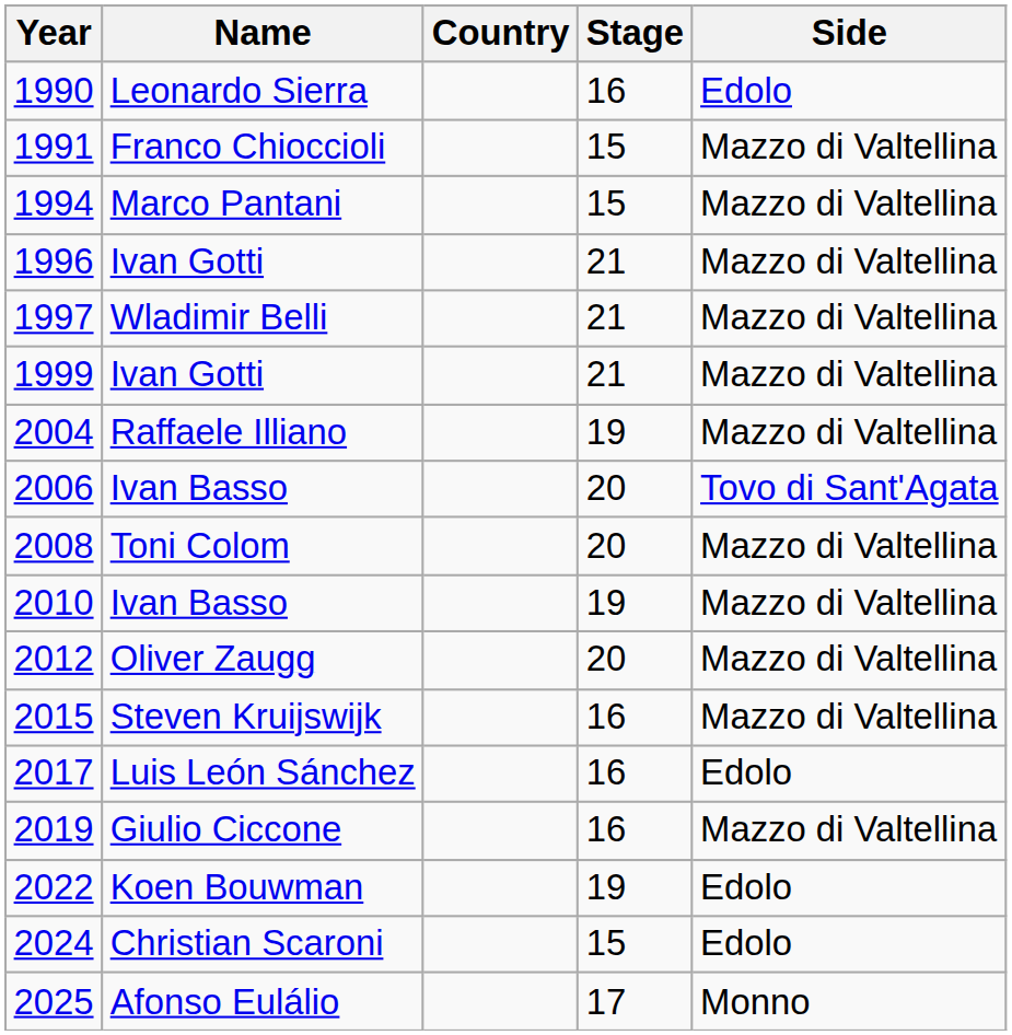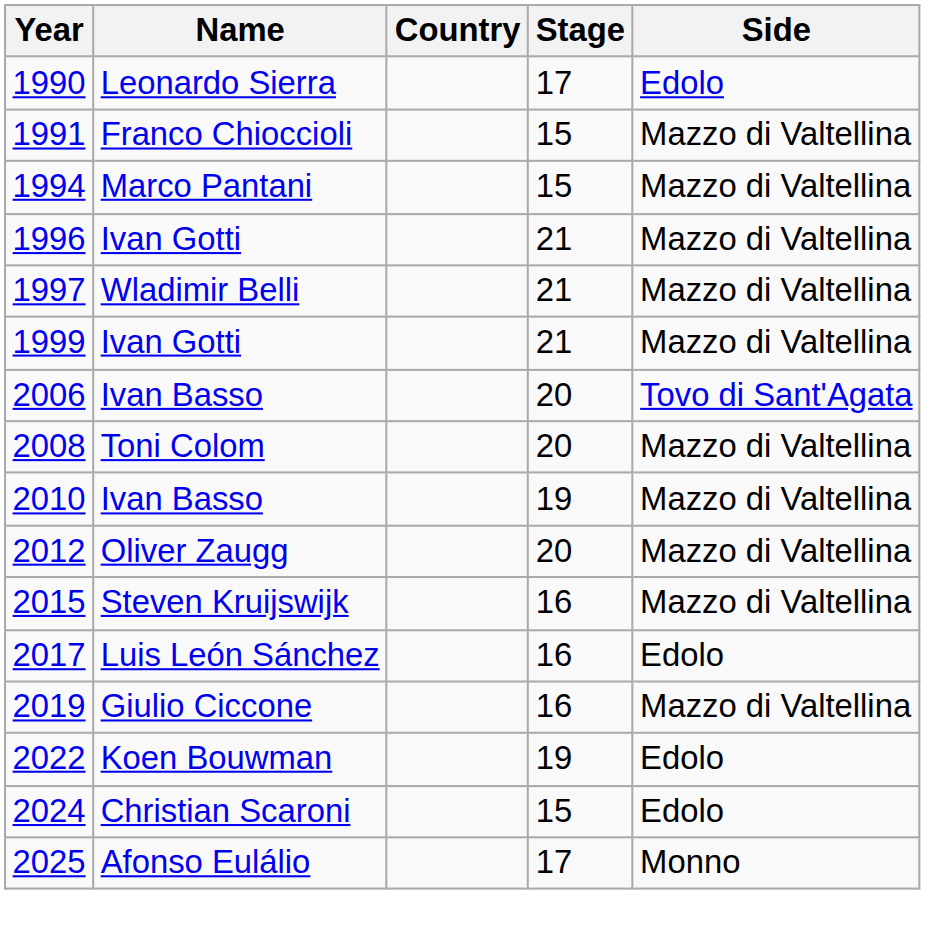1990 | Stage: 16 -> 17
- row: 2004 | Raffaele Illiano | 19 | Mazzo di Valtellina
